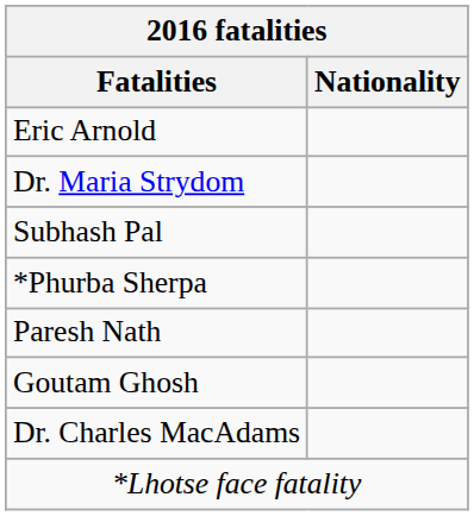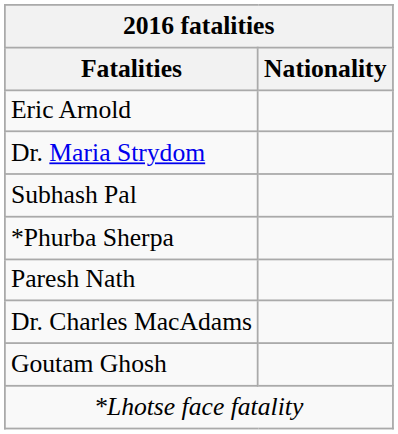rows swapped: Goutam Ghosh <-> Dr. Charles MacAdams
